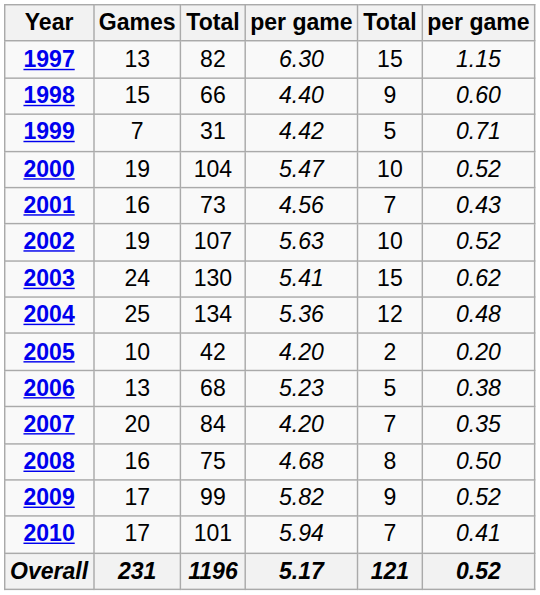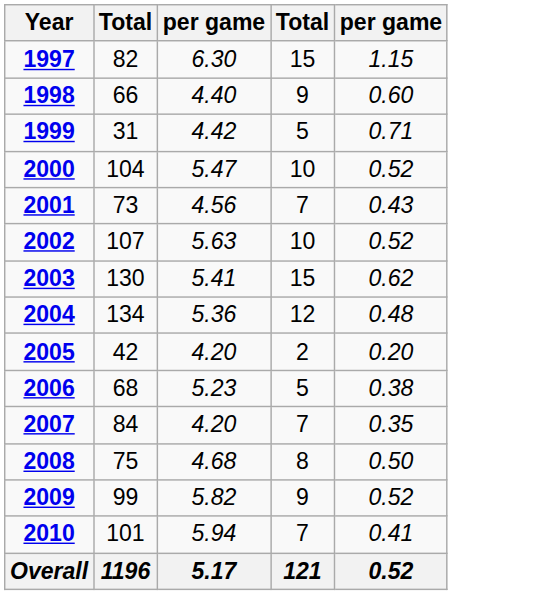- column: Games | 13 | 15 | 7 | 19 | 16 | 19 | 24 | 25 | 10 | 13 | 20 | 16 | 17 | 17 | 231
